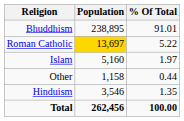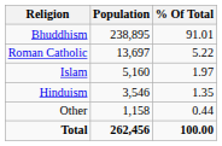Roman Catholic | Population: gold background -> no background
rows swapped: Hinduism <-> Other
